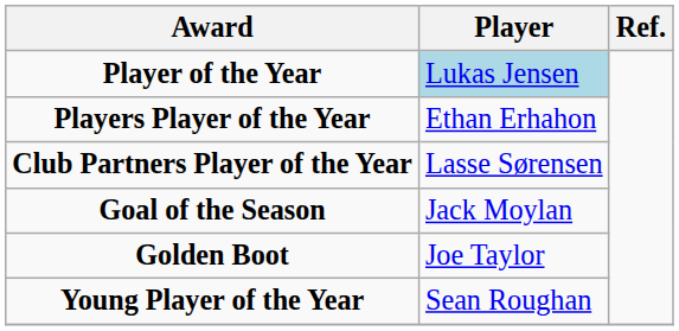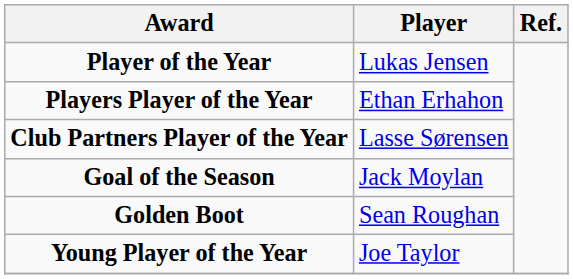Player of the Year | Player: lightblue background -> no background
Golden Boot | Player: Joe Taylor -> Sean Roughan
Young Player of the Year | Player: Sean Roughan -> Joe Taylor
